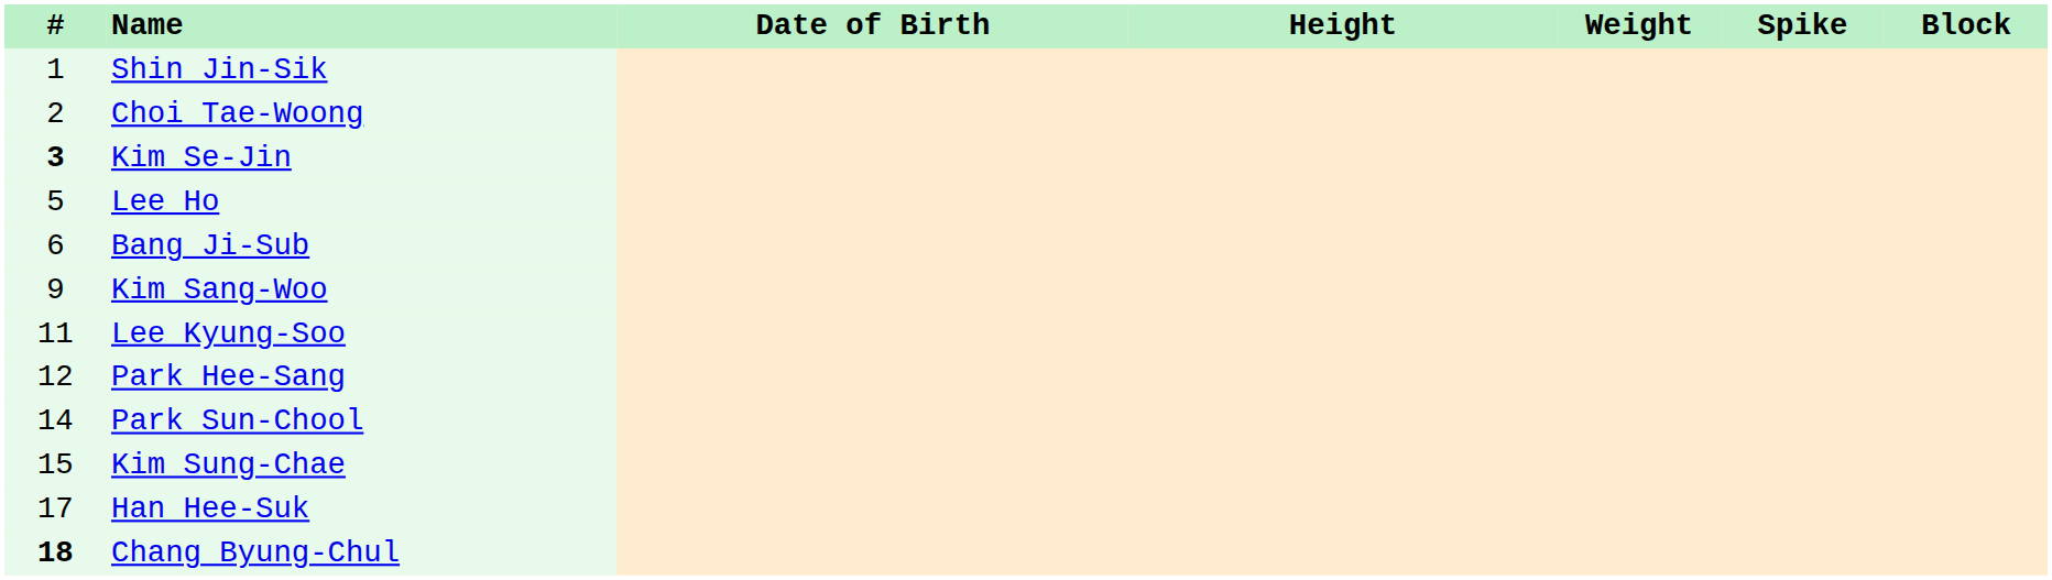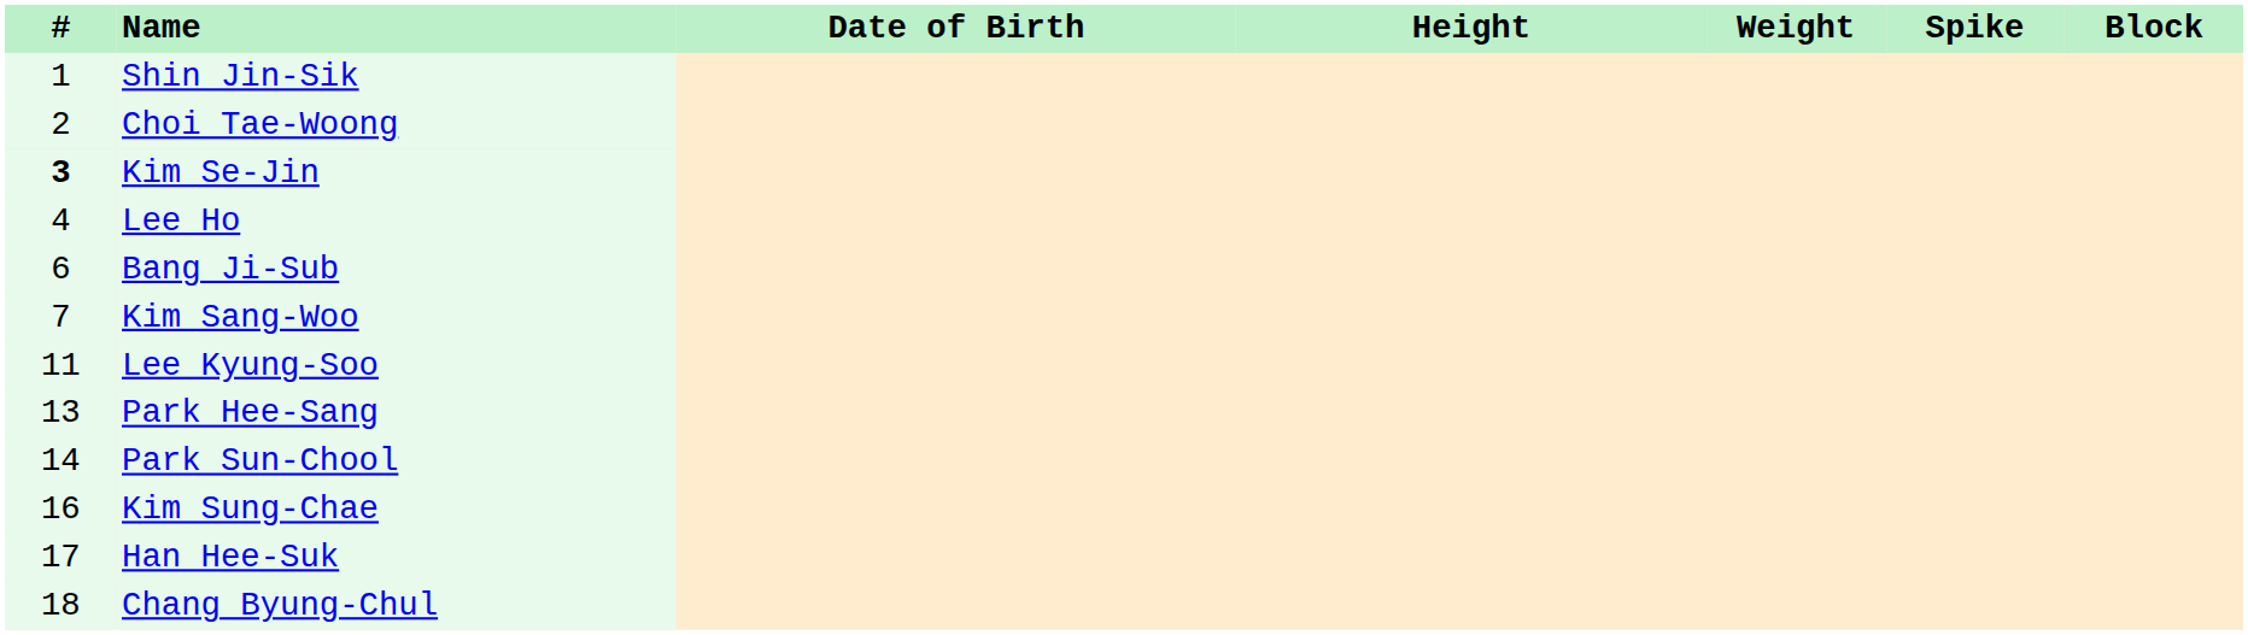Lee Ho | #: 5 -> 4
Kim Sang-Woo | #: 9 -> 7
Park Hee-Sang | #: 12 -> 13
Kim Sung-Chae | #: 15 -> 16
Chang Byung-Chul | #: bold -> normal
